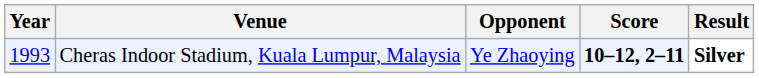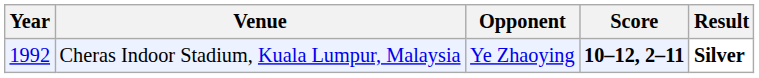Cheras Indoor Stadium, Kuala Lumpur, Malaysia | Year: 1993 -> 1992
